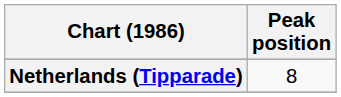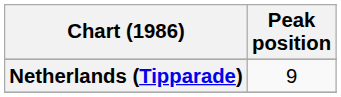Netherlands (Tipparade) | Peak position: 8 -> 9
